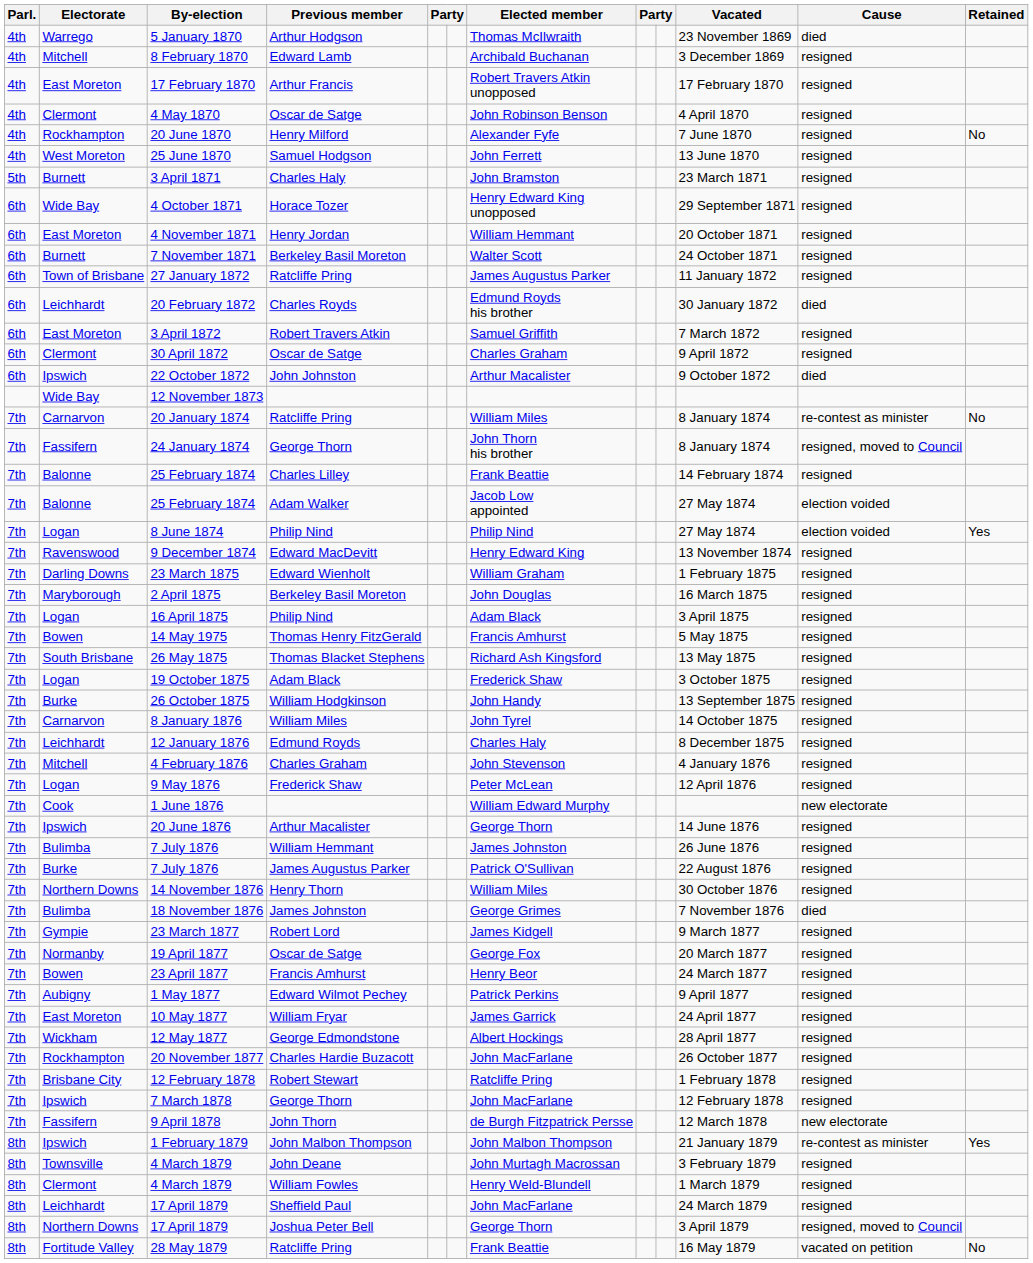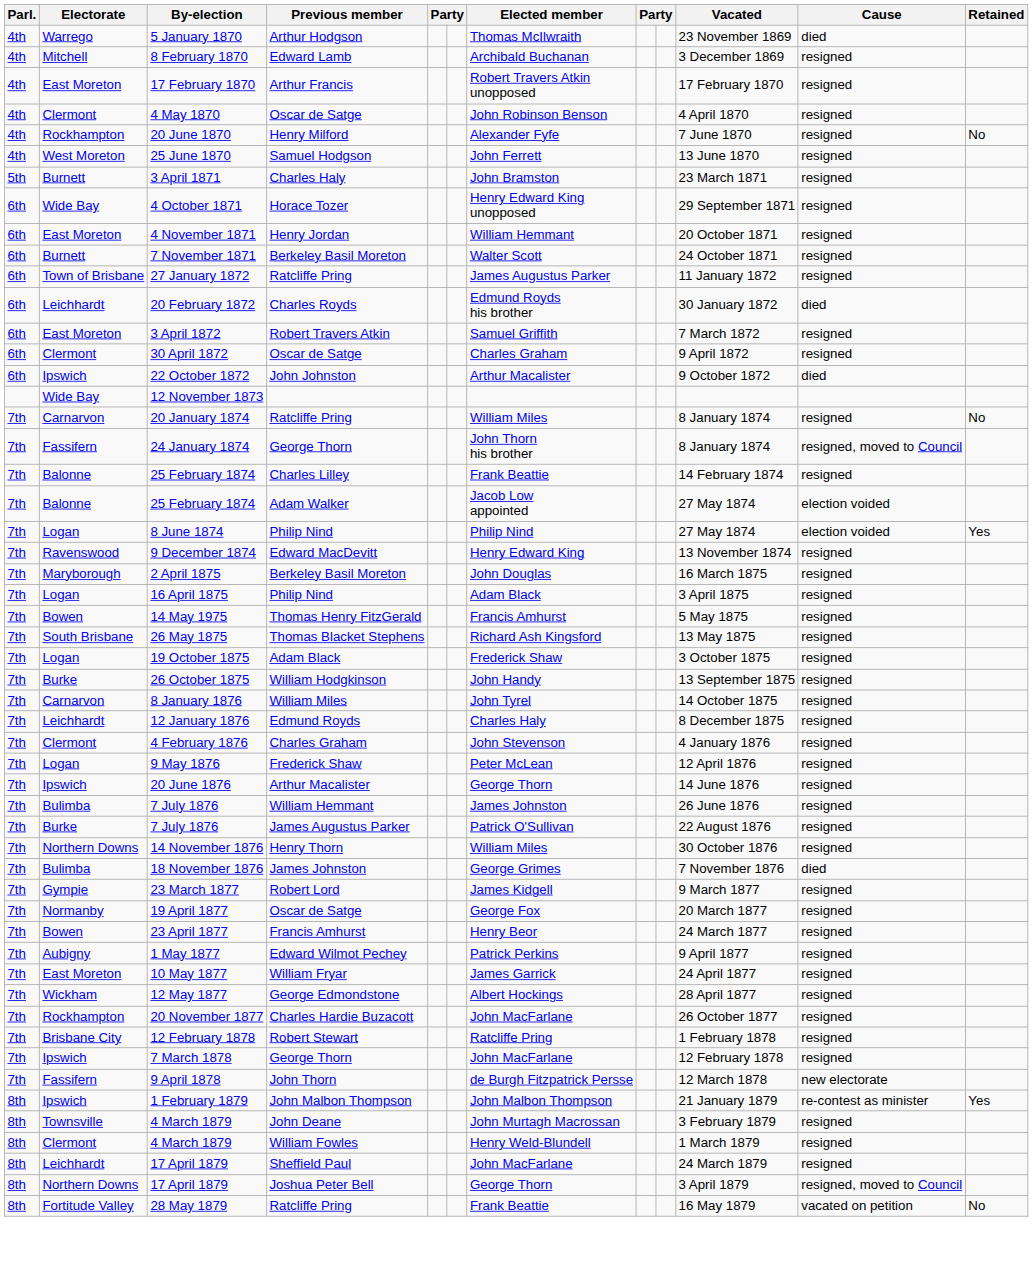20 January 1874 | Cause: re-contest as minister -> resigned
- row: 7th | Darling Downs | 23 March 1875 | Edward Wienholt | William Graham | 1 February 1875 | resigned
4 February 1876 | Electorate: Mitchell -> Clermont
- row: 7th | Cook | 1 June 1876 | William Edward Murphy | new electorate
